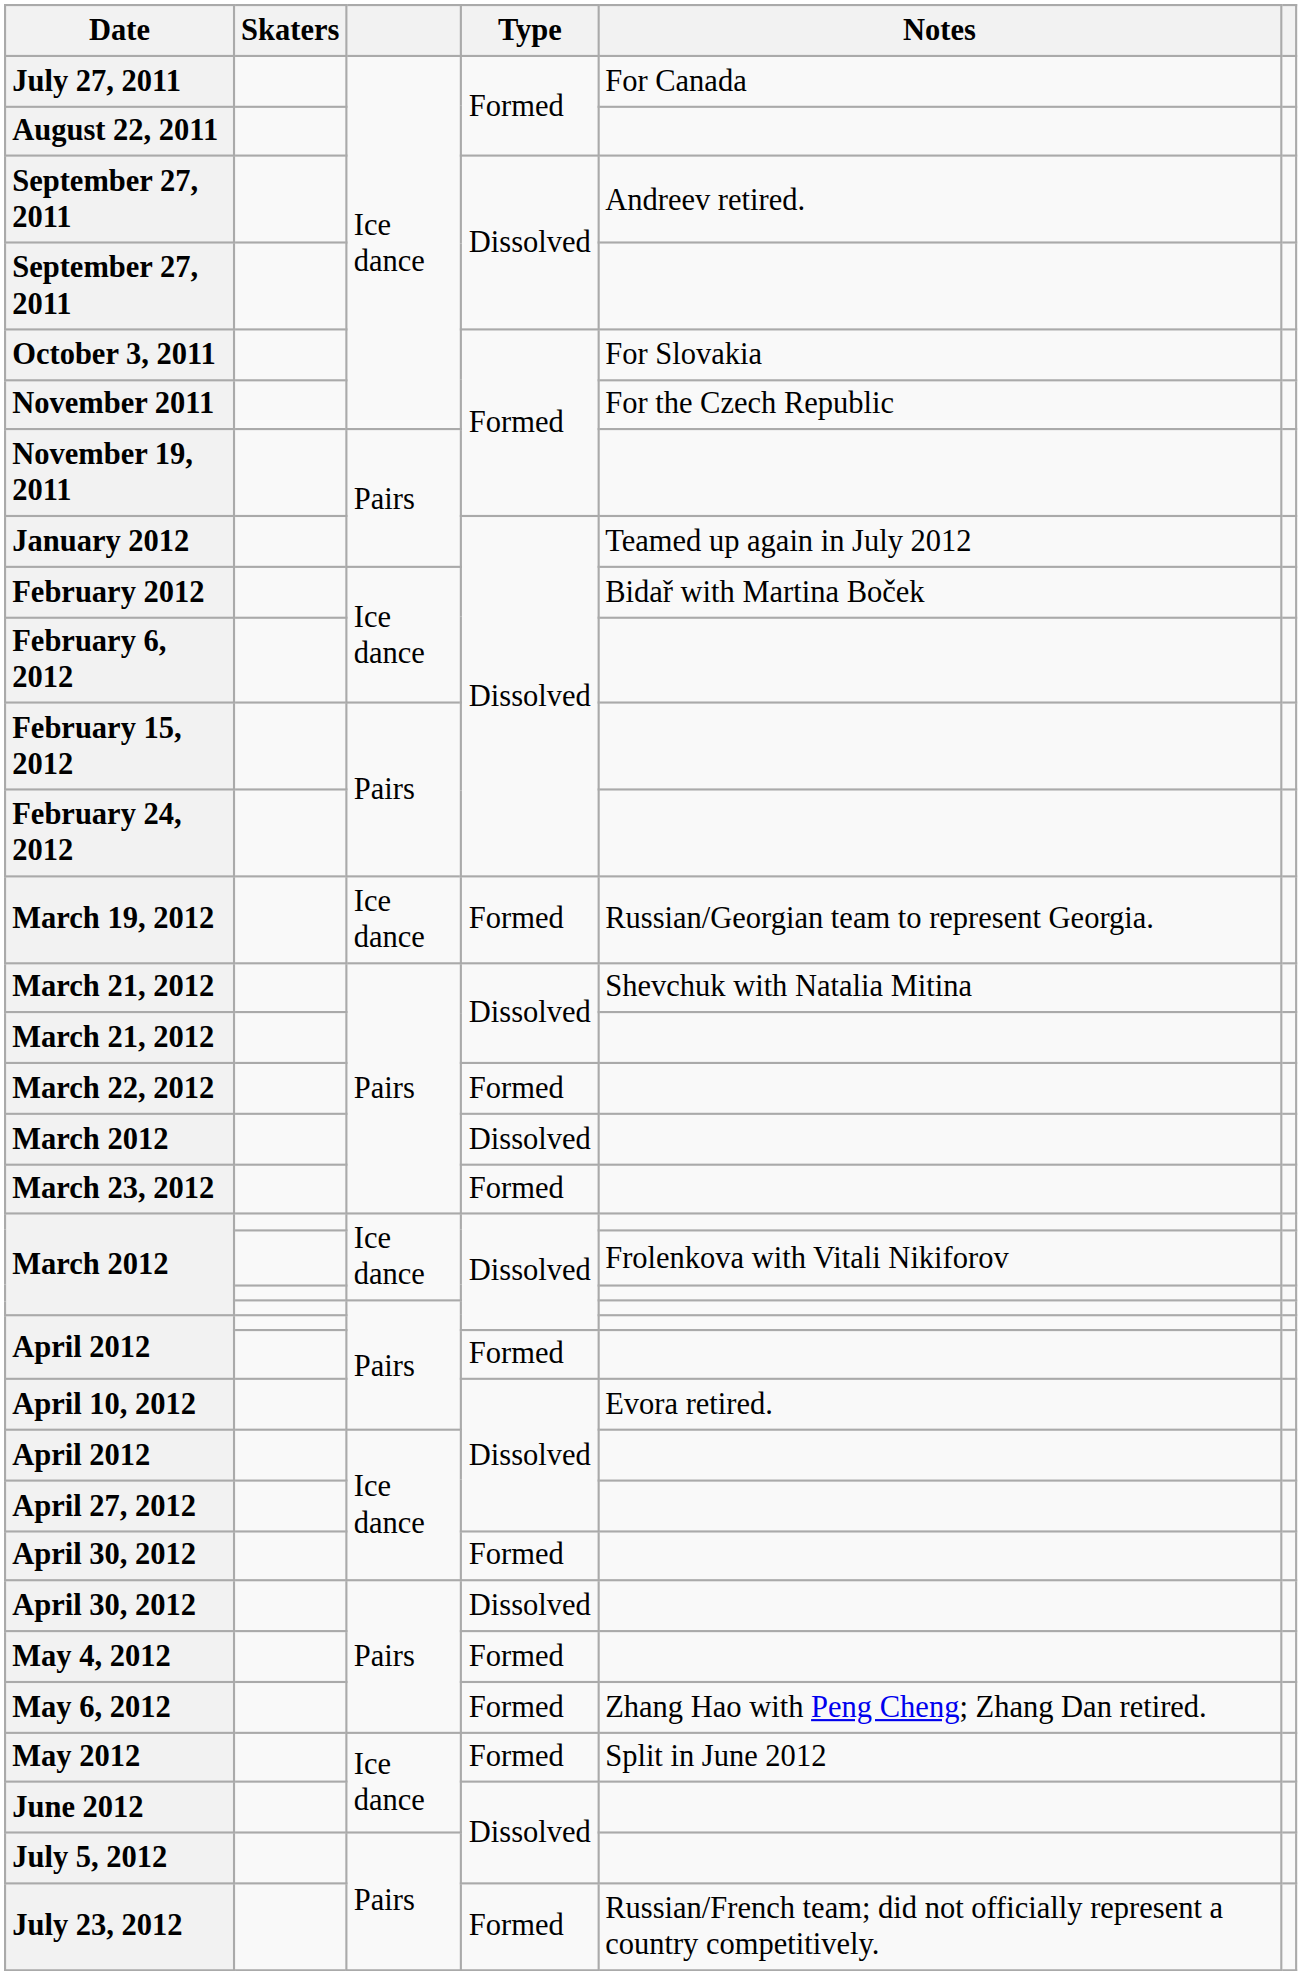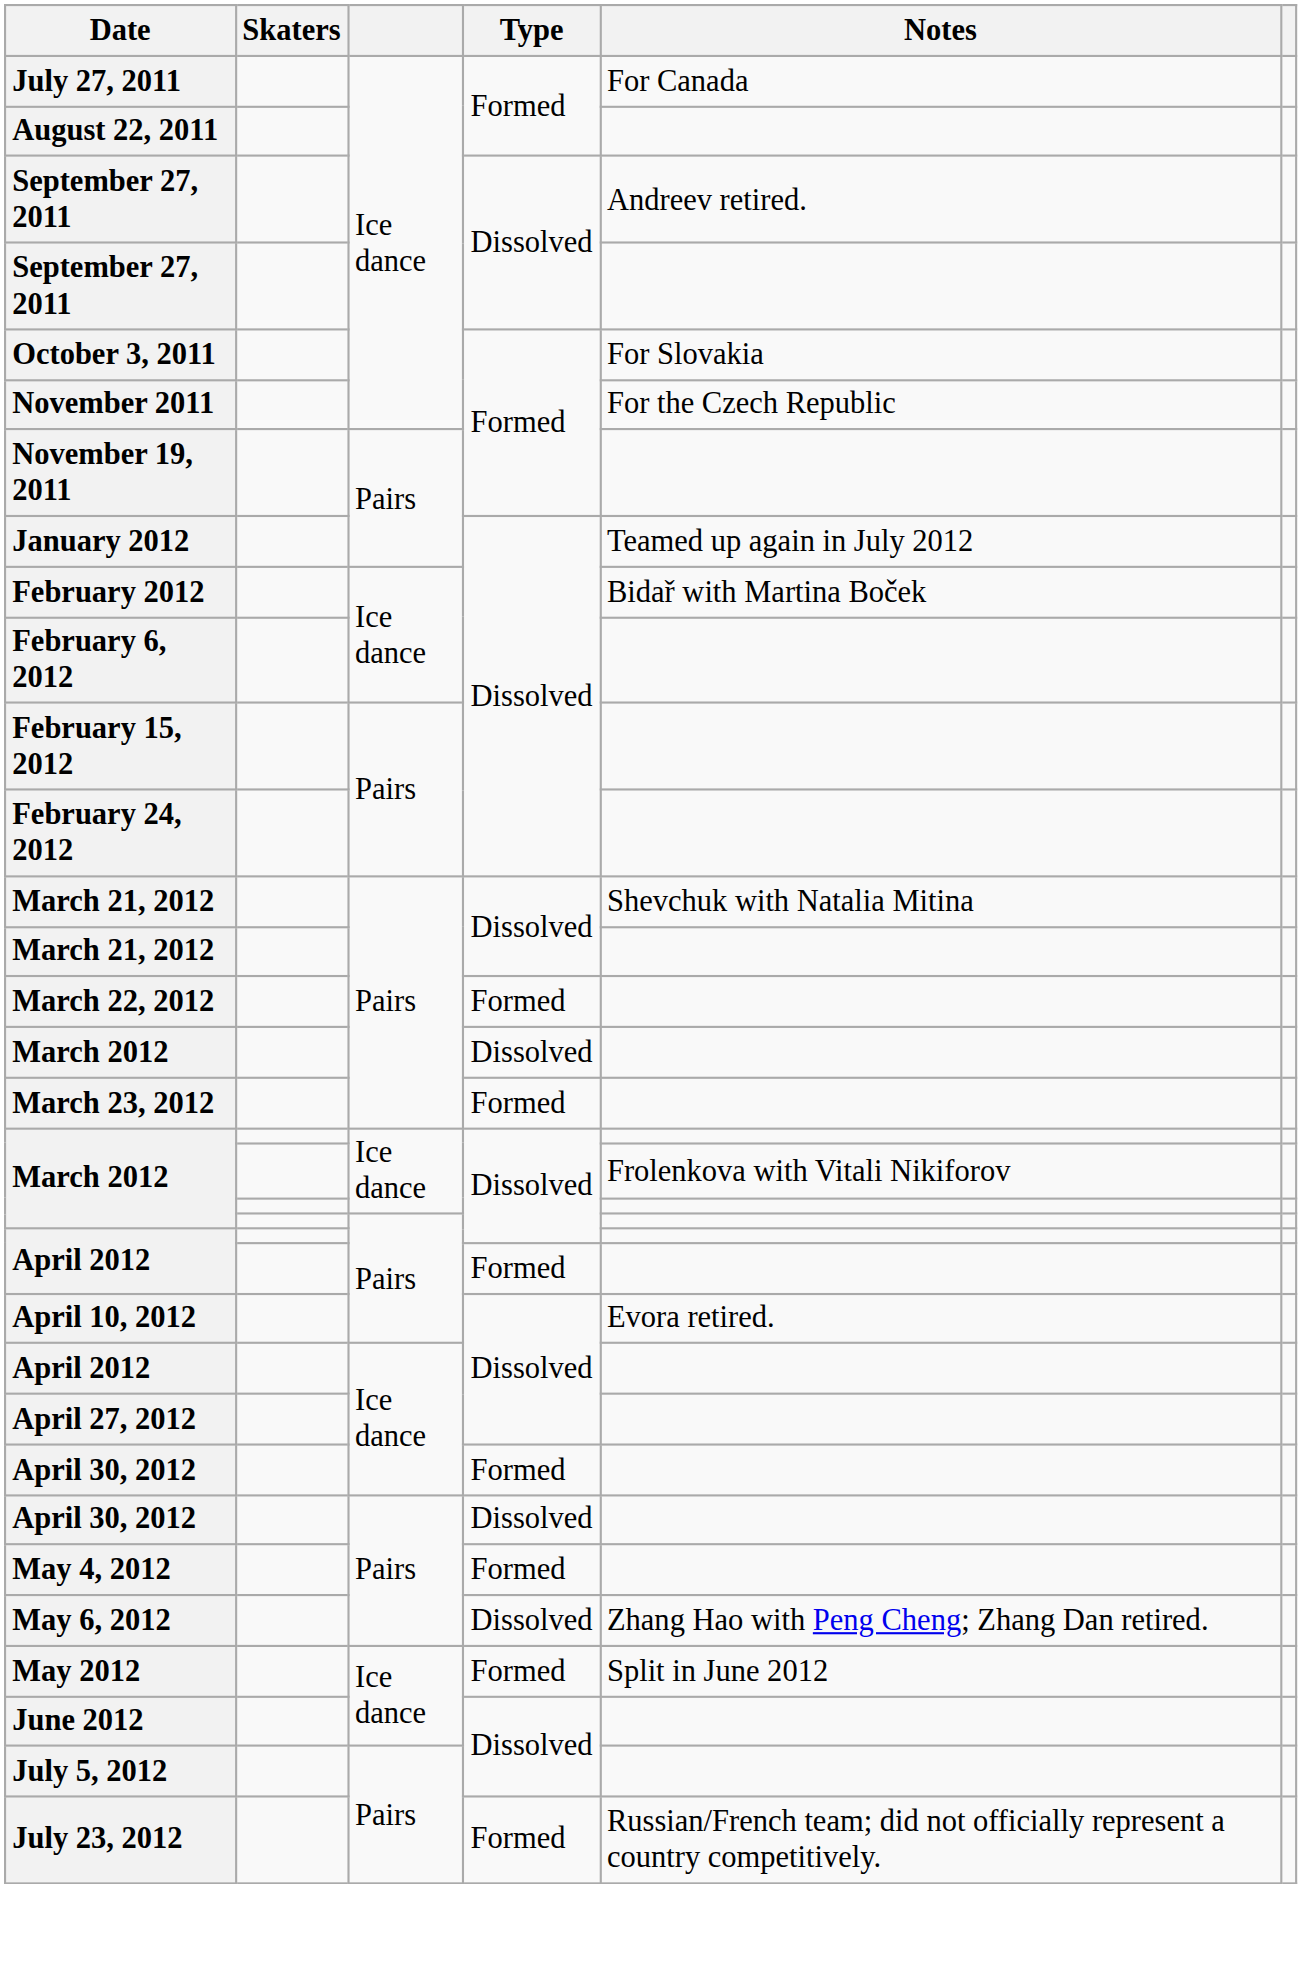- row: March 19, 2012 | Ice dance | Formed | Russian/Georgian team to represent Georgia.
May 6, 2012 | Type: Formed -> Dissolved
